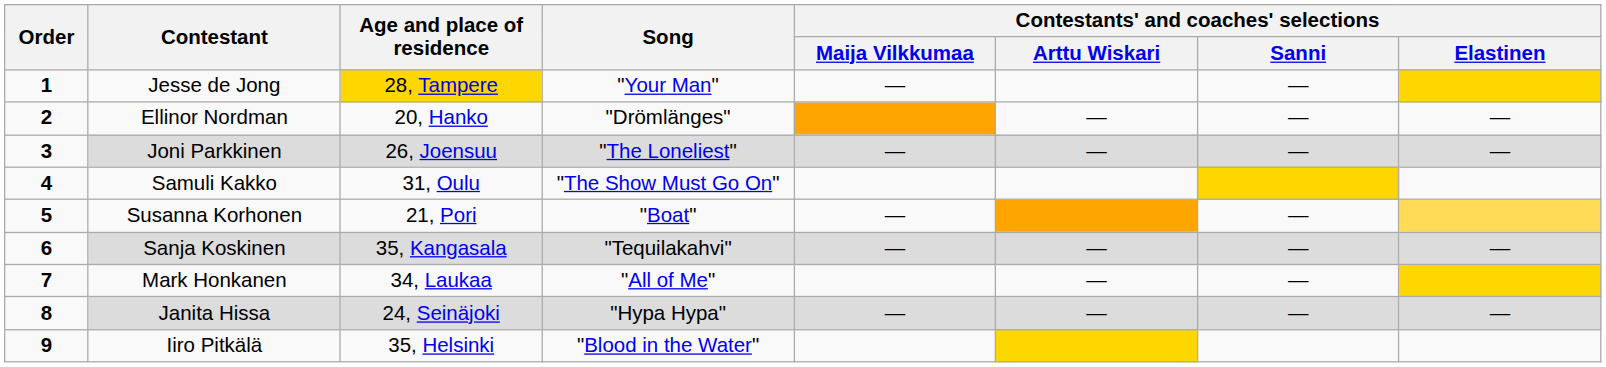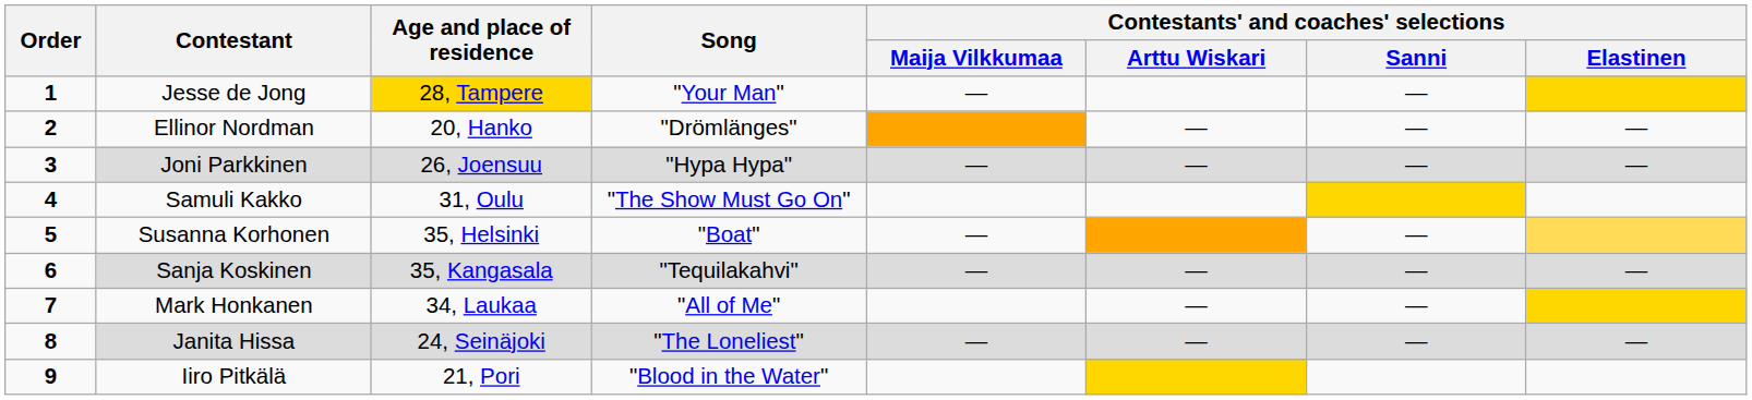Joni Parkkinen | Song: "The Loneliest" -> "Hypa Hypa"
Susanna Korhonen | Age and place of residence: 21, Pori -> 35, Helsinki
Janita Hissa | Song: "Hypa Hypa" -> "The Loneliest"
Iiro Pitkälä | Age and place of residence: 35, Helsinki -> 21, Pori
